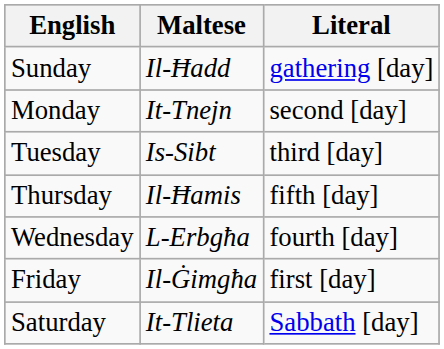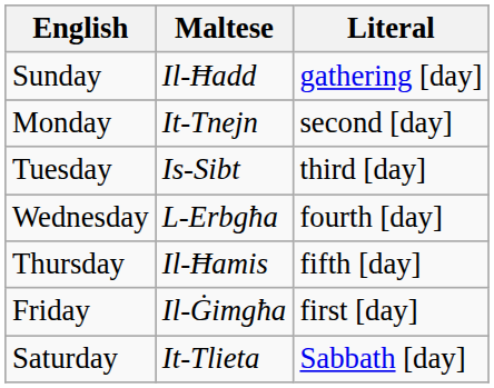rows swapped: Wednesday <-> Thursday
